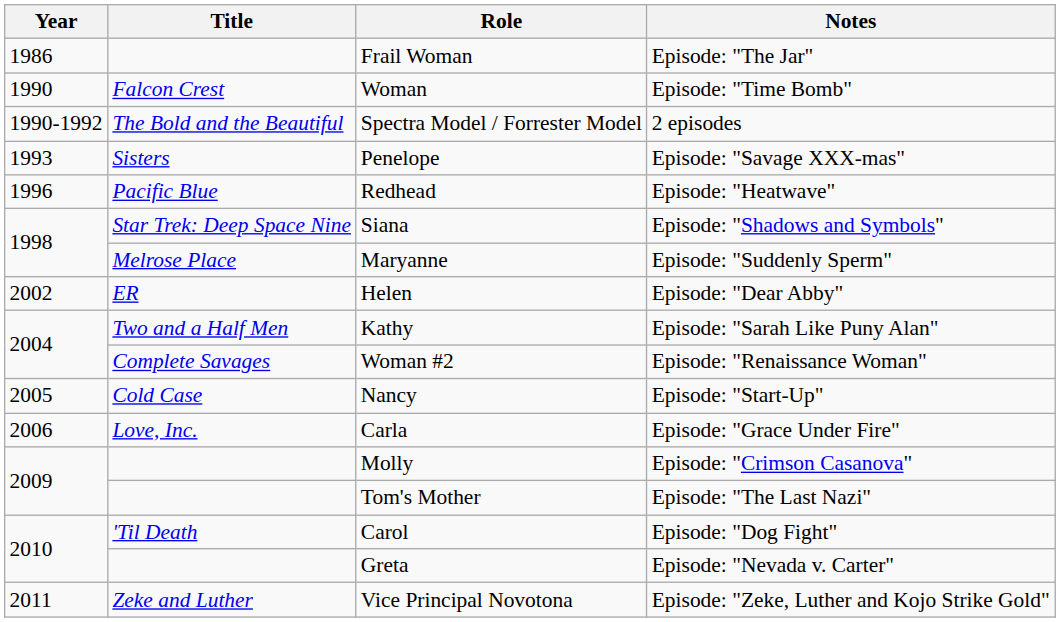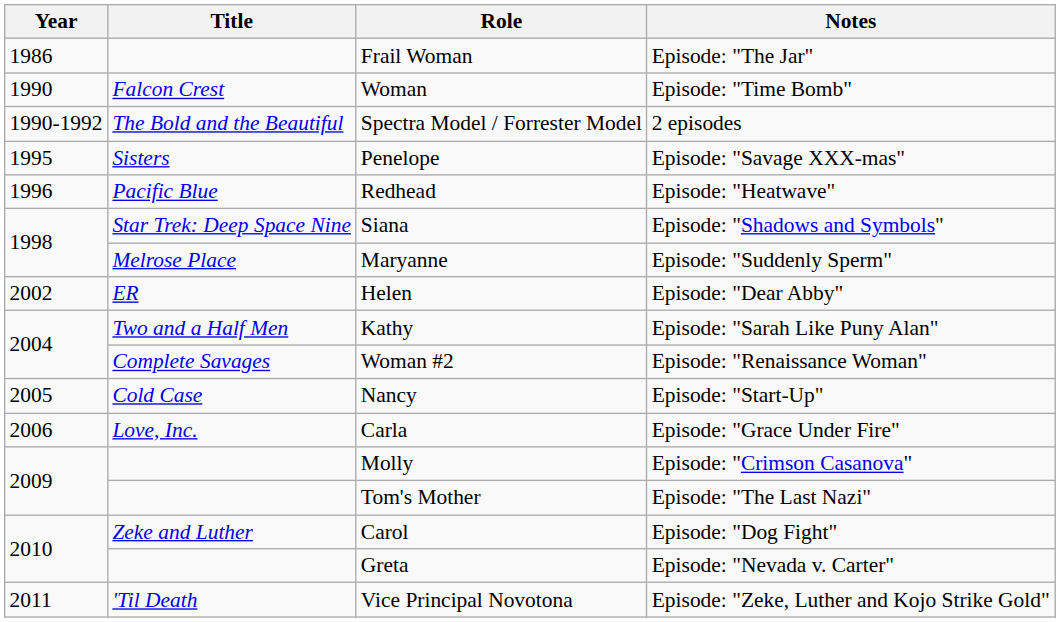Penelope | Year: 1993 -> 1995
Carol | Title: 'Til Death -> Zeke and Luther
Vice Principal Novotona | Title: Zeke and Luther -> 'Til Death
